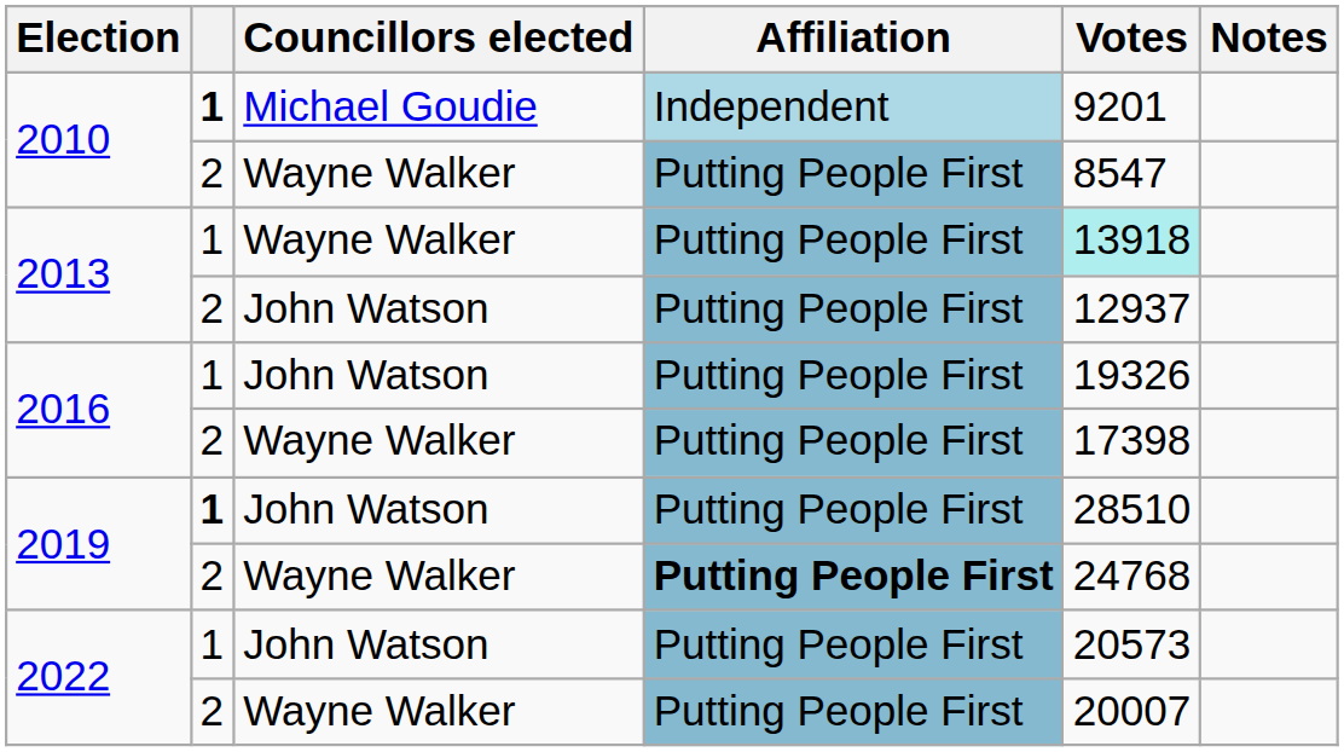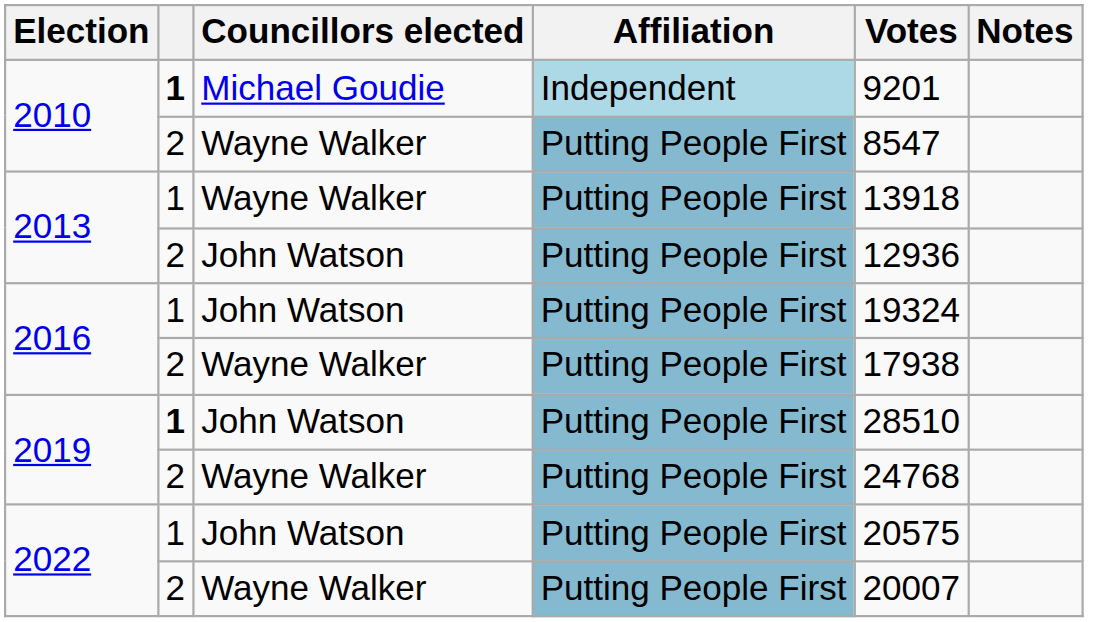2013 / Wayne Walker | Votes: paleturquoise background -> no background
2013 / John Watson | Votes: 12937 -> 12936
2016 / John Watson | Votes: 19326 -> 19324
2016 / Wayne Walker | Votes: 17398 -> 17938
2019 / Wayne Walker | Affiliation: bold -> normal
2022 / John Watson | Votes: 20573 -> 20575
